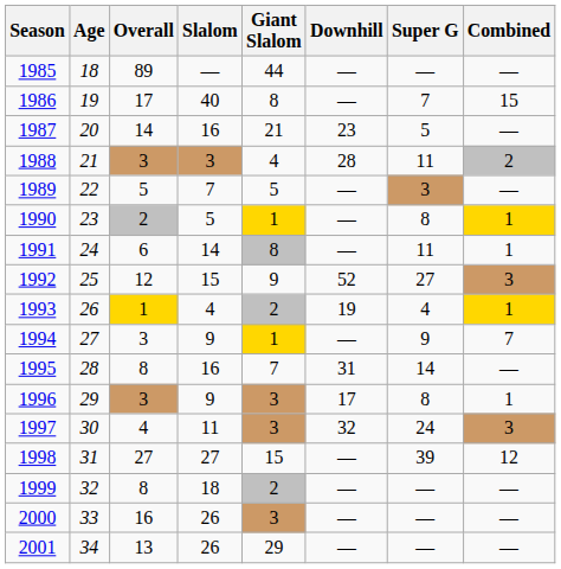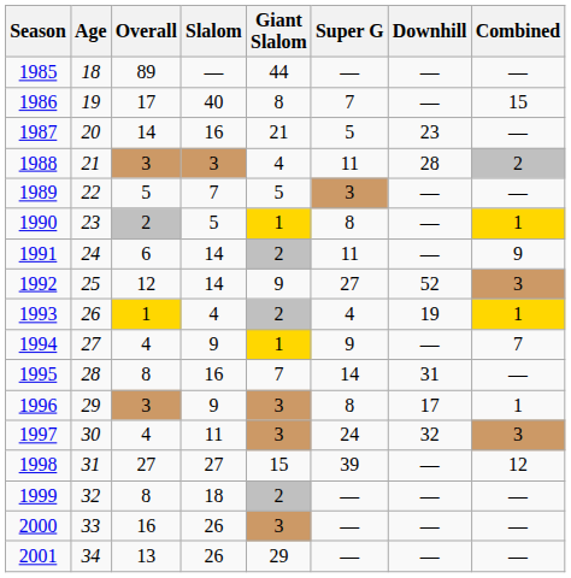columns swapped: Super G <-> Downhill
1991 | Giant Slalom: 8 -> 2
1991 | Combined: 1 -> 9
1992 | Slalom: 15 -> 14
1994 | Overall: 3 -> 4
